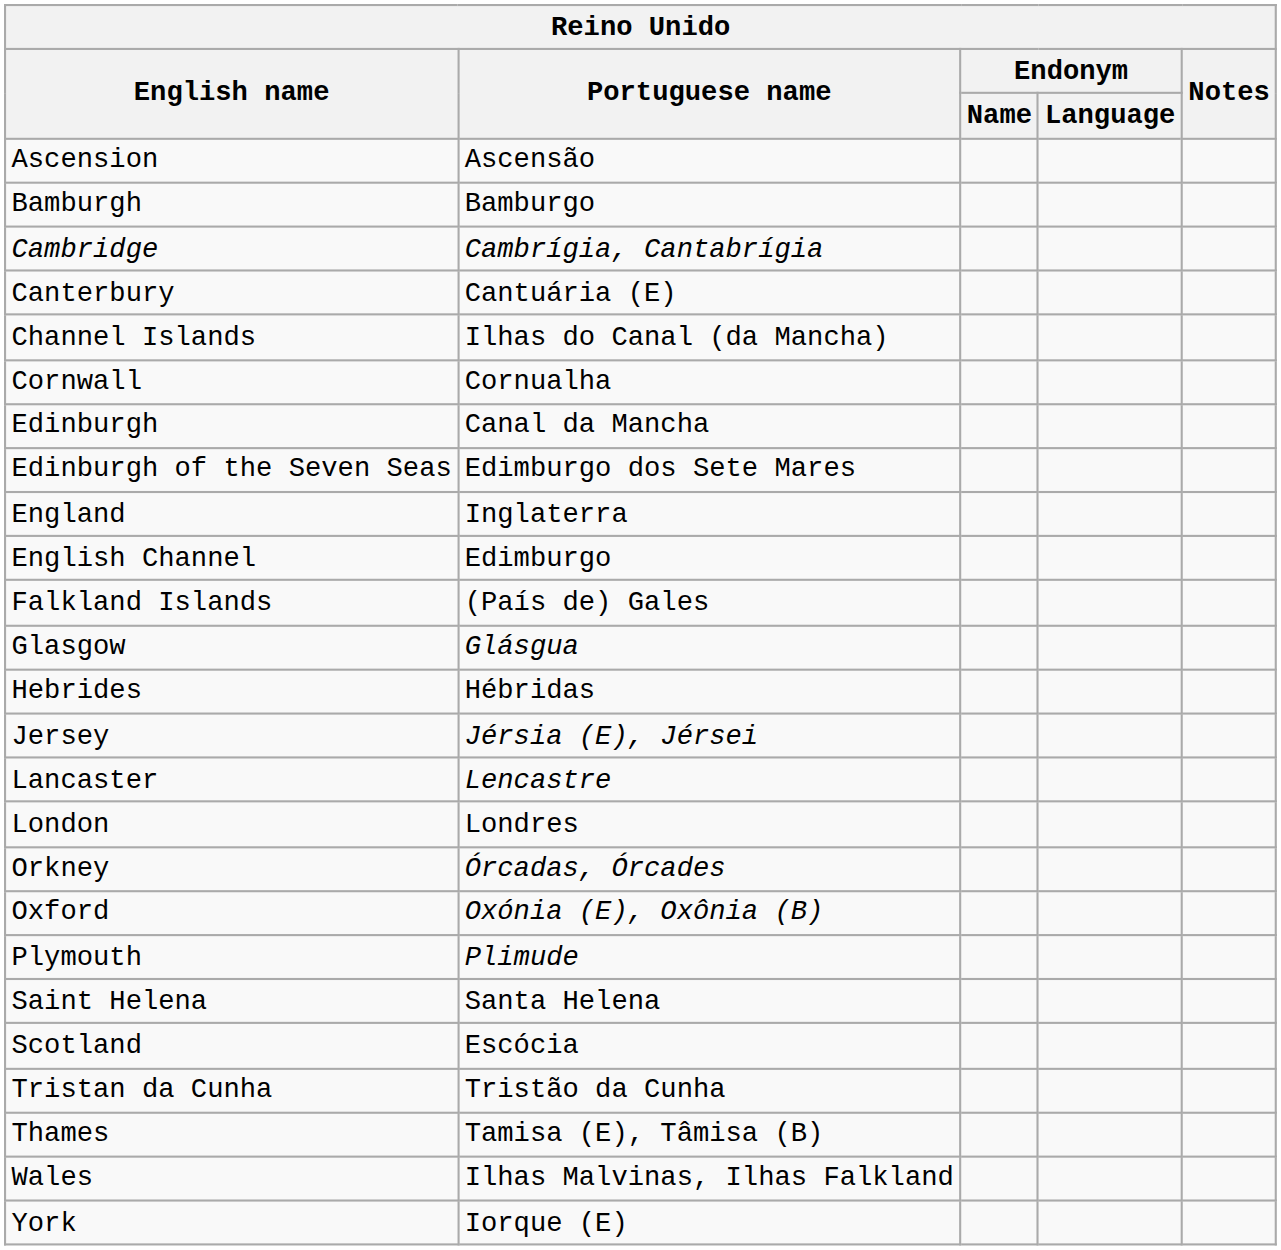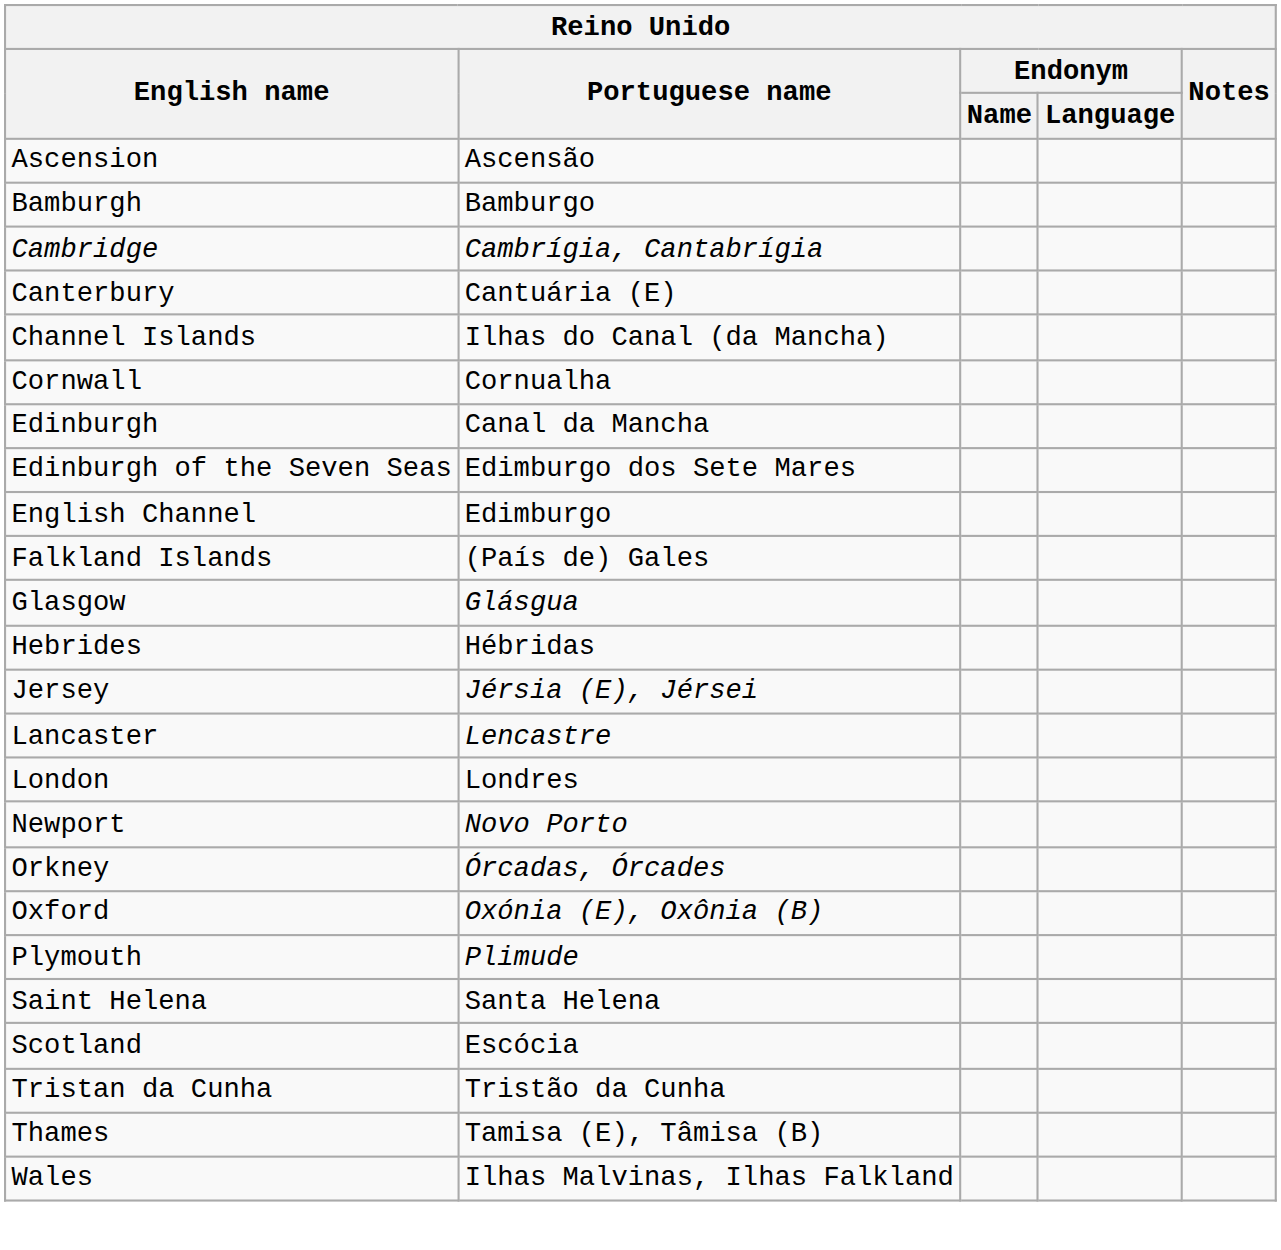- row: England | Inglaterra
+ row: Newport | Novo Porto
- row: York | Iorque (E)
